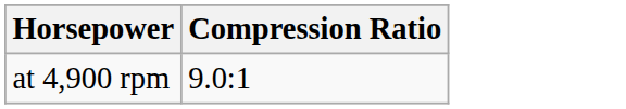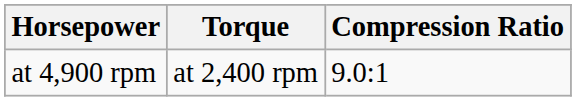+ column: Torque | at 2,400 rpm
